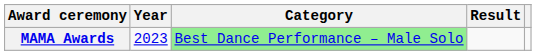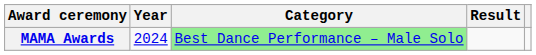MAMA Awards | Year: 2023 -> 2024
